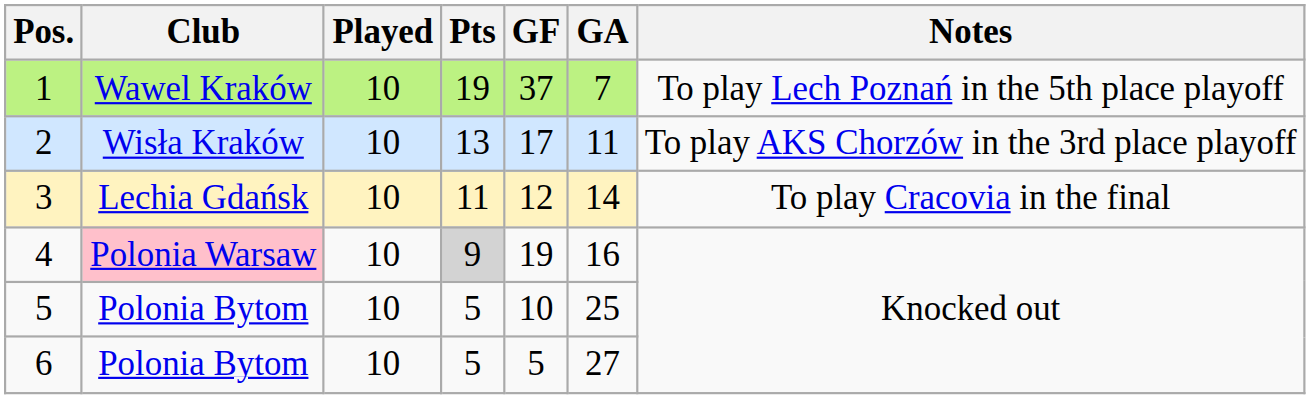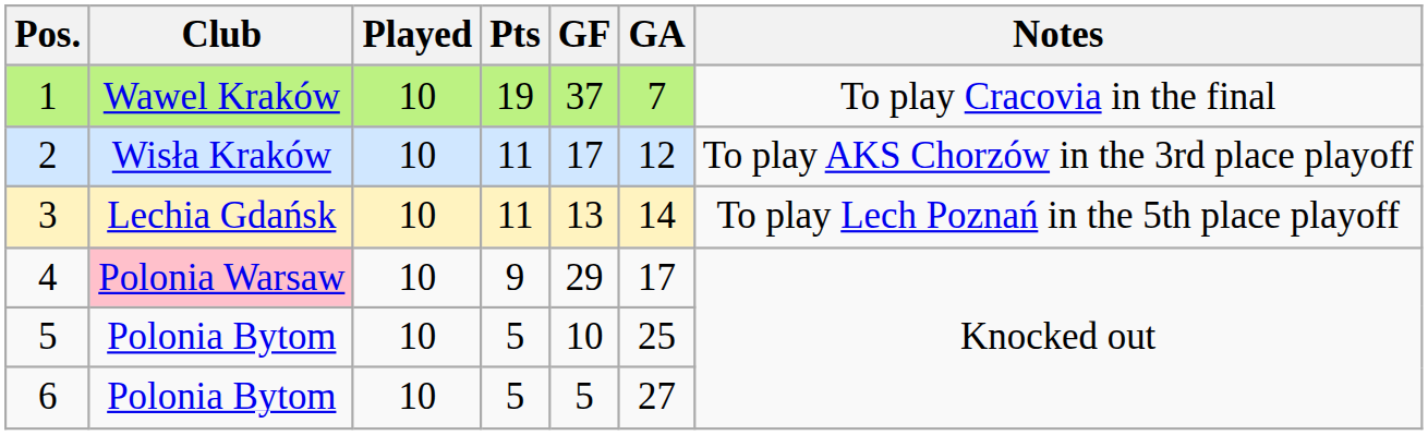1 | Notes: To play Lech Poznań in the 5th place playoff -> To play Cracovia in the final
2 | Pts: 13 -> 11
2 | GA: 11 -> 12
3 | GF: 12 -> 13
3 | Notes: To play Cracovia in the final -> To play Lech Poznań in the 5th place playoff
4 | Pts: lightgrey background -> no background
4 | GF: 19 -> 29
4 | GA: 16 -> 17
